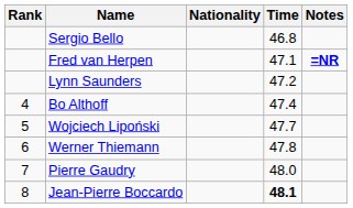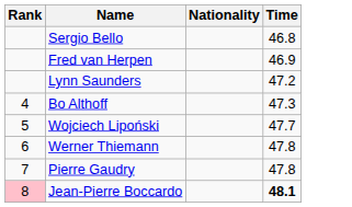- column: Notes | =NR
Fred van Herpen | Time: 47.1 -> 46.9
Bo Althoff | Time: 47.4 -> 47.3
Pierre Gaudry | Time: 48.0 -> 47.8
Jean-Pierre Boccardo | Rank: no background -> pink background
